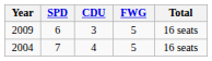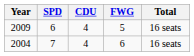2009 | CDU: 3 -> 4
2004 | FWG: 5 -> 6
